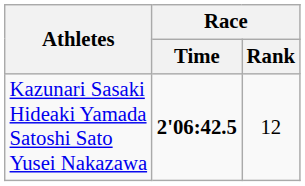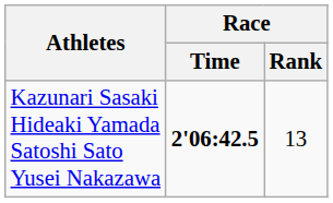Kazunari Sasaki Hideaki Yamada Satoshi Sato Yusei Nakazawa | Race / Rank: 12 -> 13
